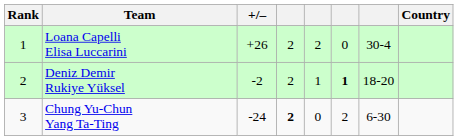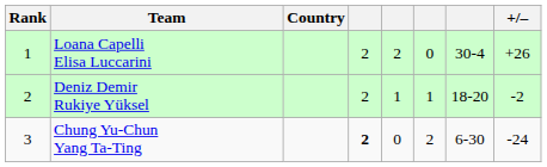columns swapped: Country <-> +/–
Deniz Demir Rukiye Yüksel | column 6: bold -> normal
